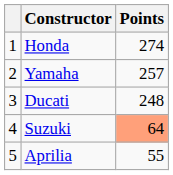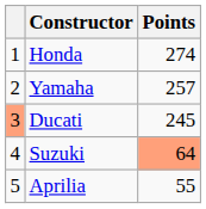Ducati | column 1: no background -> lightsalmon background
Ducati | Points: 248 -> 245
